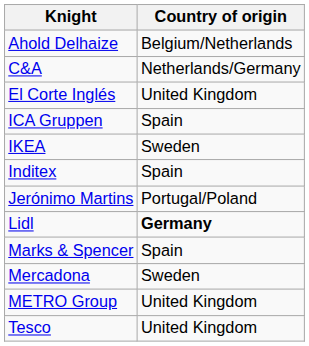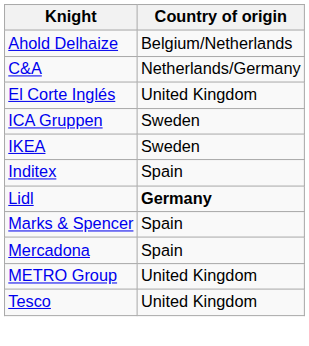ICA Gruppen | Country of origin: Spain -> Sweden
- row: Jerónimo Martins | Portugal/Poland
Mercadona | Country of origin: Sweden -> Spain
